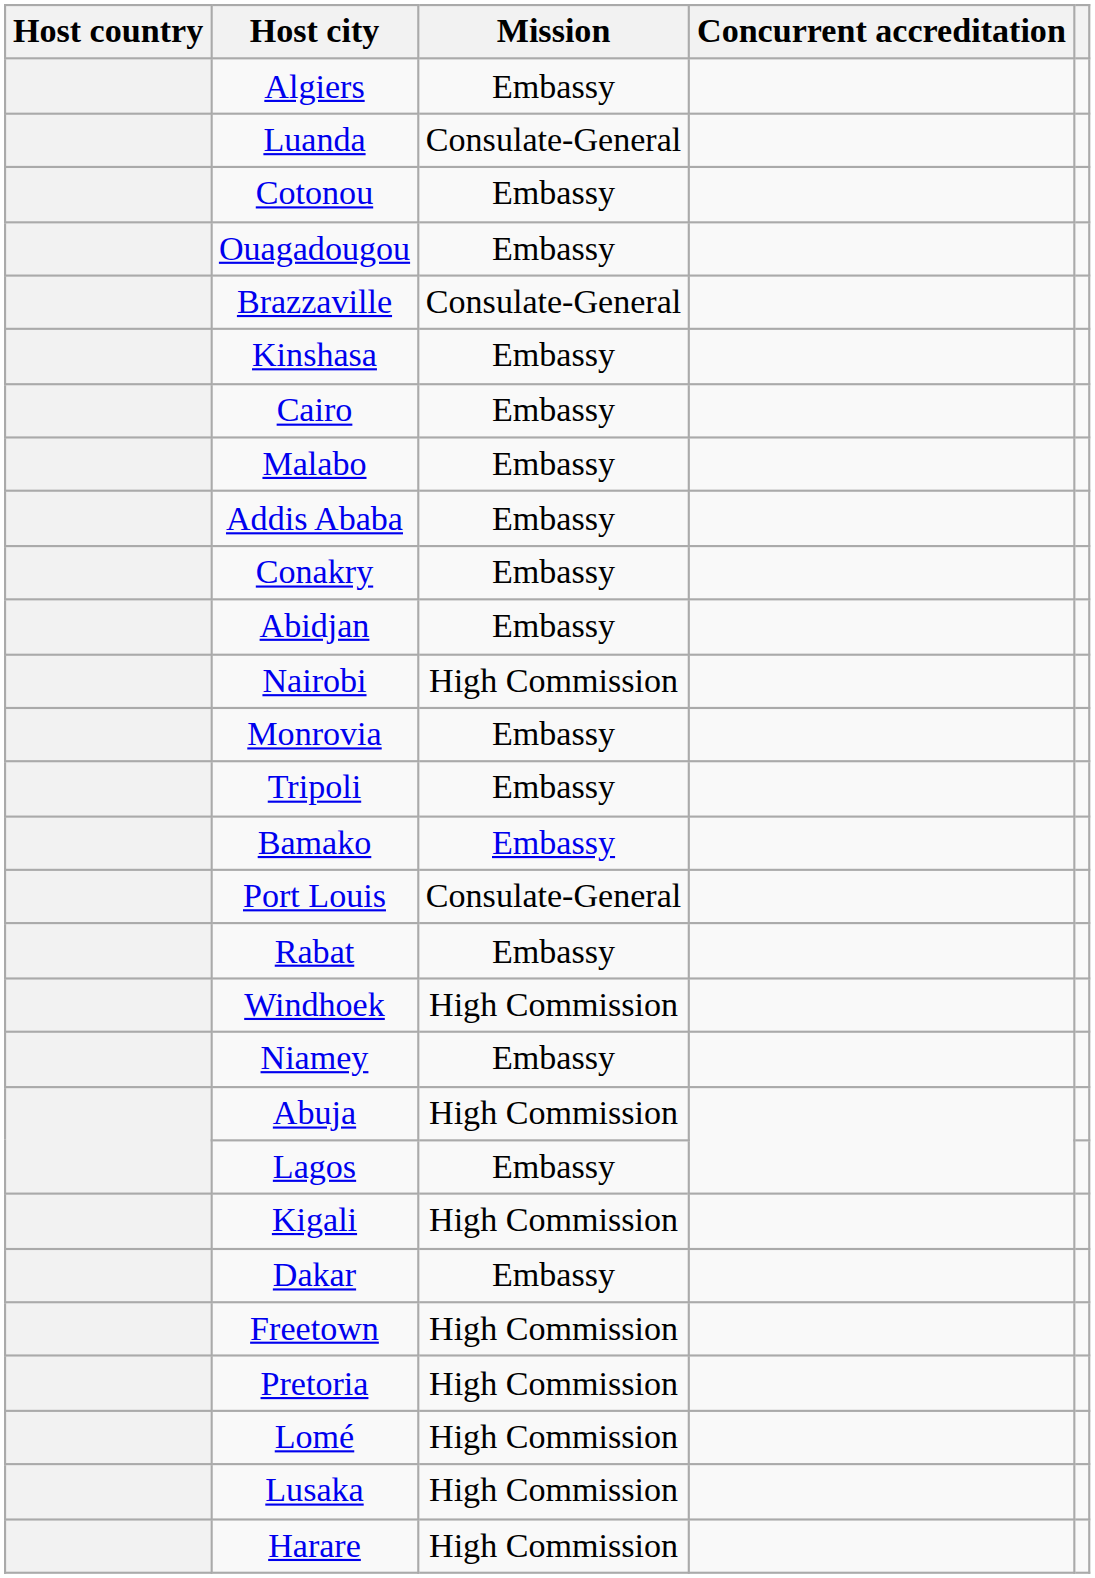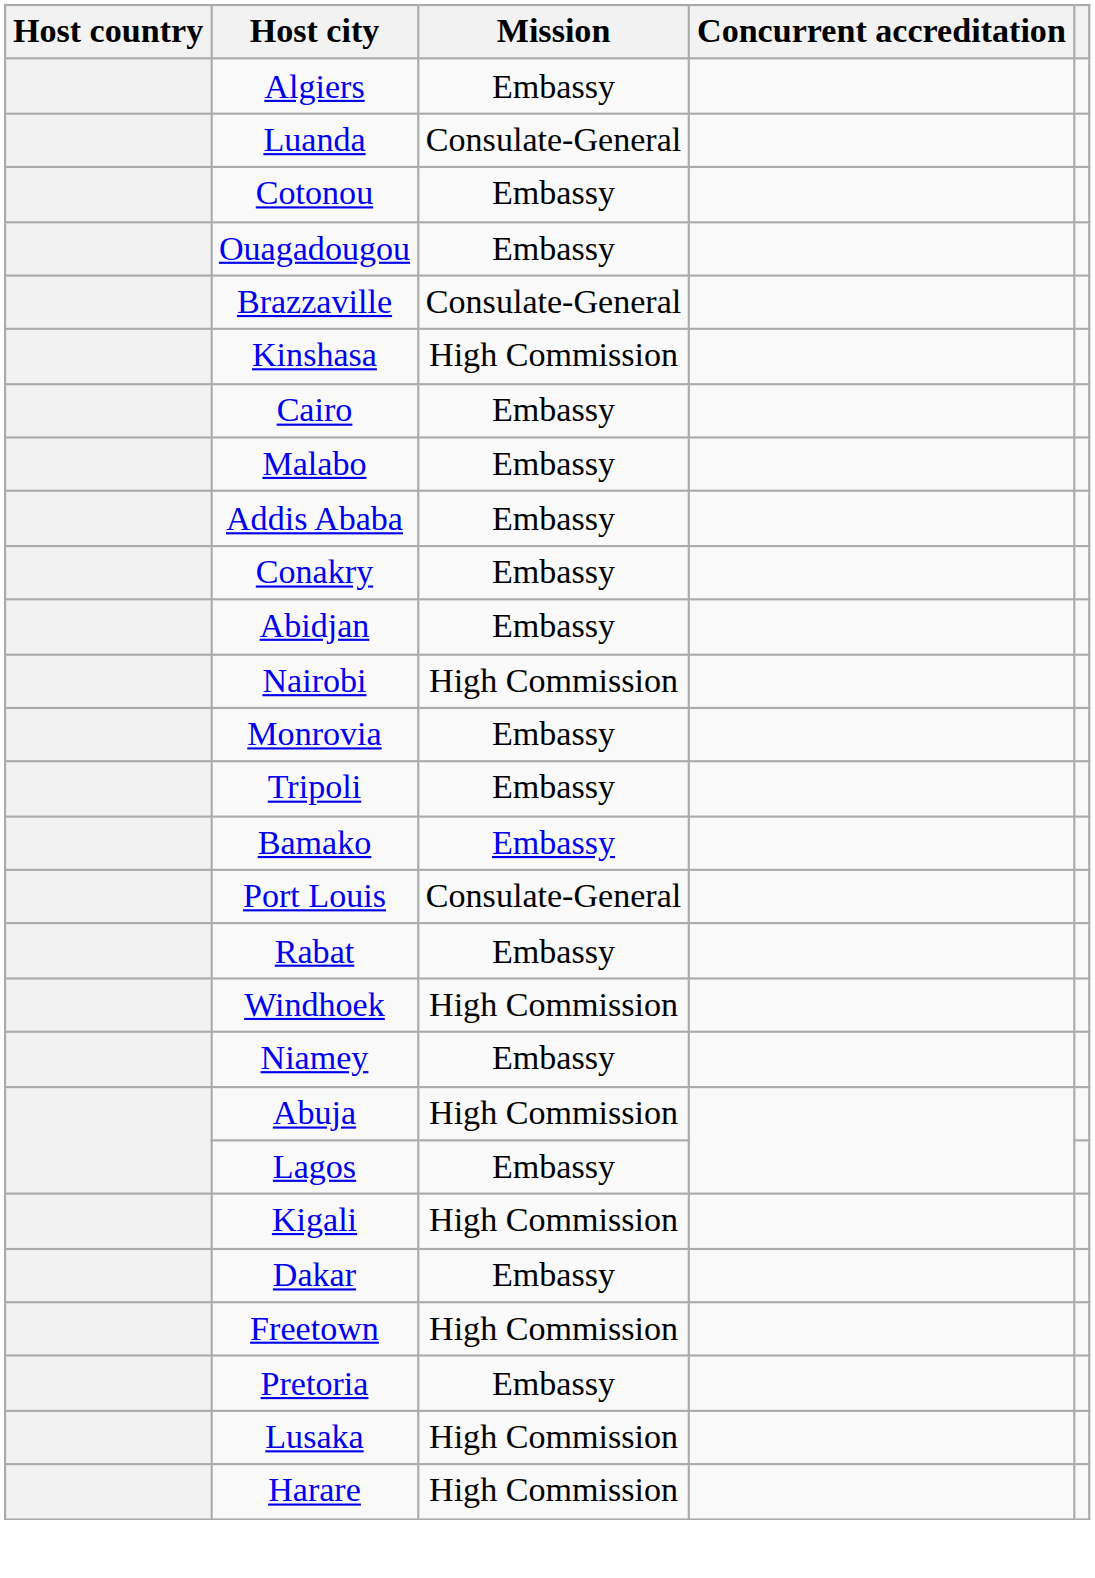Kinshasa | Mission: Embassy -> High Commission
Pretoria | Mission: High Commission -> Embassy
- row: Lomé | High Commission
